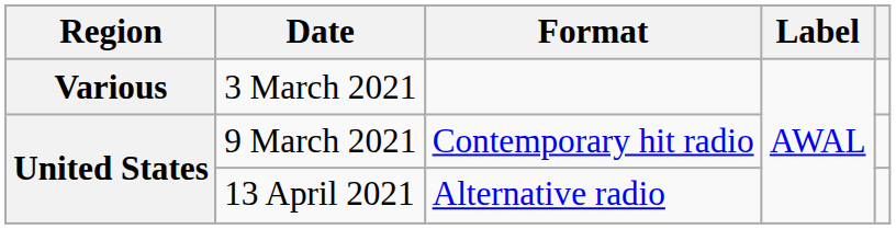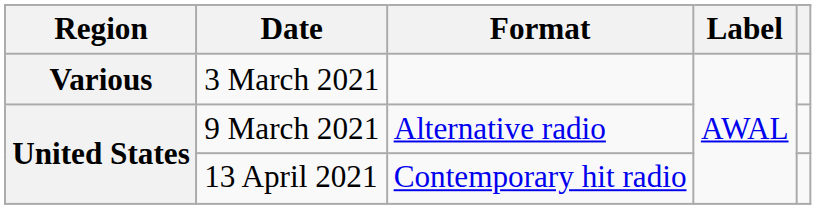9 March 2021 | Format: Contemporary hit radio -> Alternative radio
13 April 2021 | Format: Alternative radio -> Contemporary hit radio
